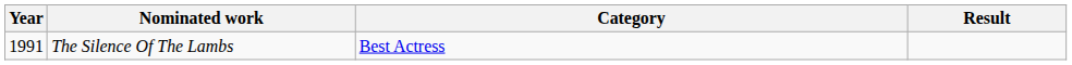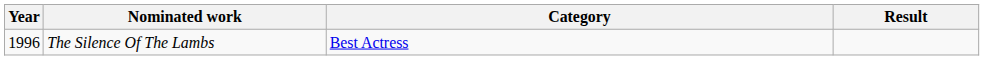The Silence Of The Lambs | Year: 1991 -> 1996
